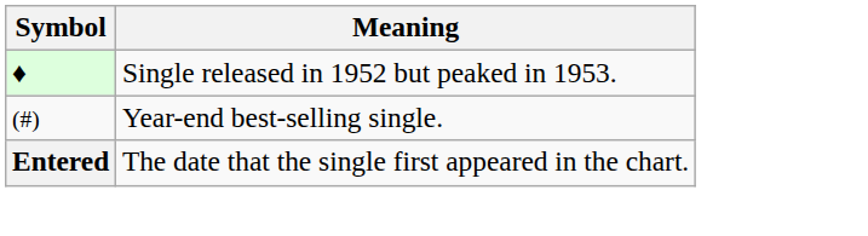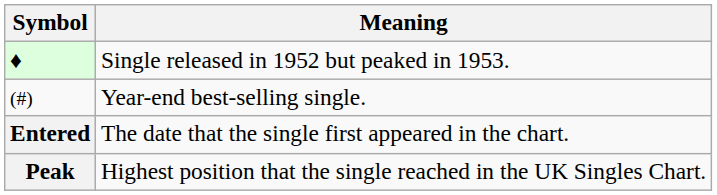+ row: Peak | Highest position that the single reached in the UK Singles Chart.
